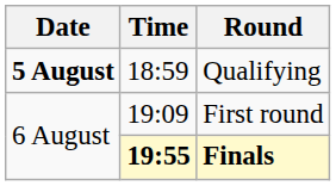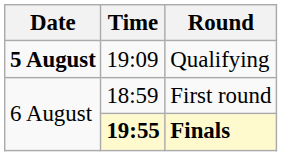Qualifying | Time: 18:59 -> 19:09
First round | Time: 19:09 -> 18:59
